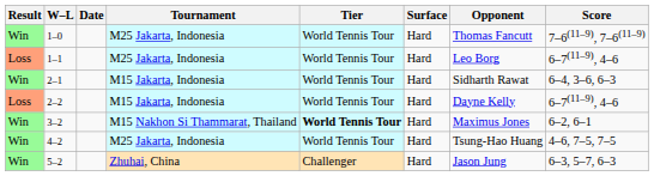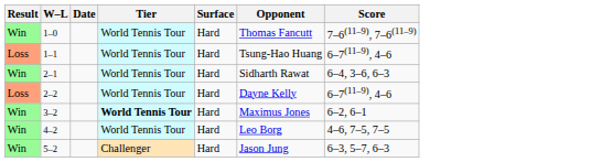- column: Tournament | M25 Jakarta, Indonesia | M25 Jakarta, Indonesia | M15 Jakarta, Indonesia | M15 Jakarta, Indonesia | M15 Nakhon Si Thammarat, Thailand | M25 Jakarta, Indonesia | Zhuhai, China
1–1 | Opponent: Leo Borg -> Tsung-Hao Huang
4–2 | Opponent: Tsung-Hao Huang -> Leo Borg
